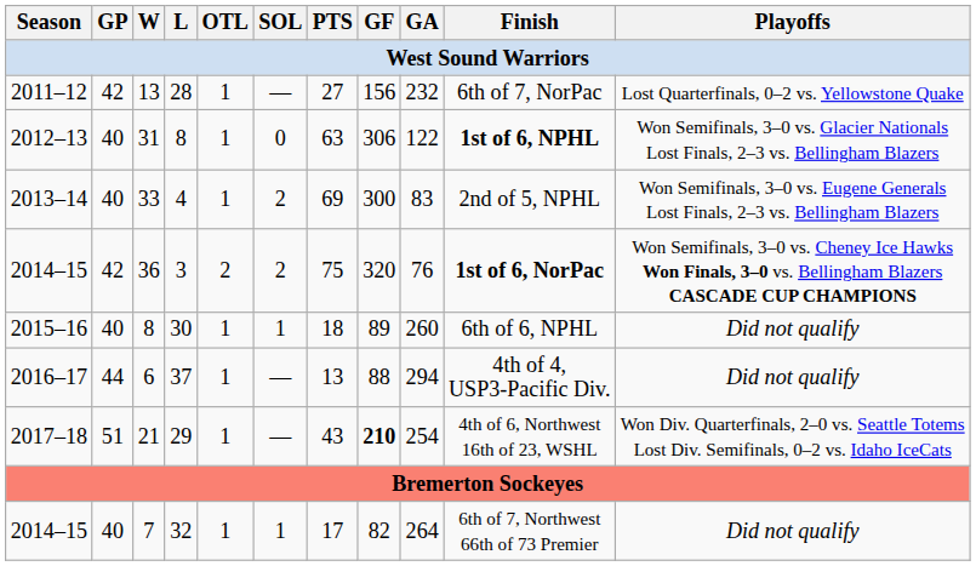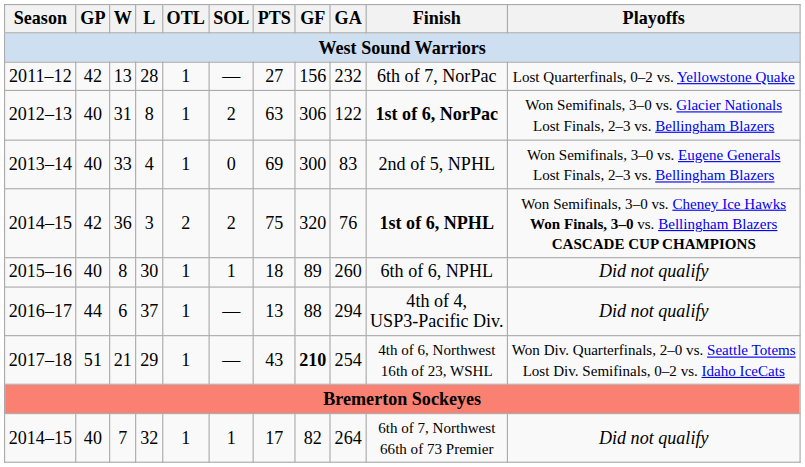31 | SOL: 0 -> 2
31 | Finish: 1st of 6, NPHL -> 1st of 6, NorPac
33 | SOL: 2 -> 0
36 | Finish: 1st of 6, NorPac -> 1st of 6, NPHL
